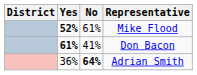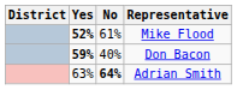Don Bacon | Yes: 61% -> 59%
Don Bacon | No: 41% -> 40%
Adrian Smith | Yes: 36% -> 63%
